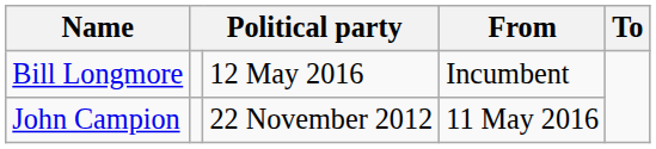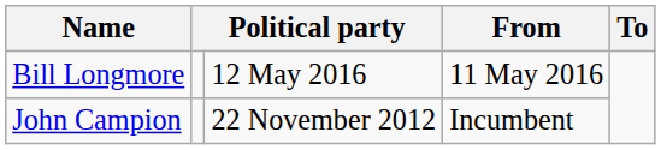Bill Longmore | From: Incumbent -> 11 May 2016
John Campion | From: 11 May 2016 -> Incumbent
